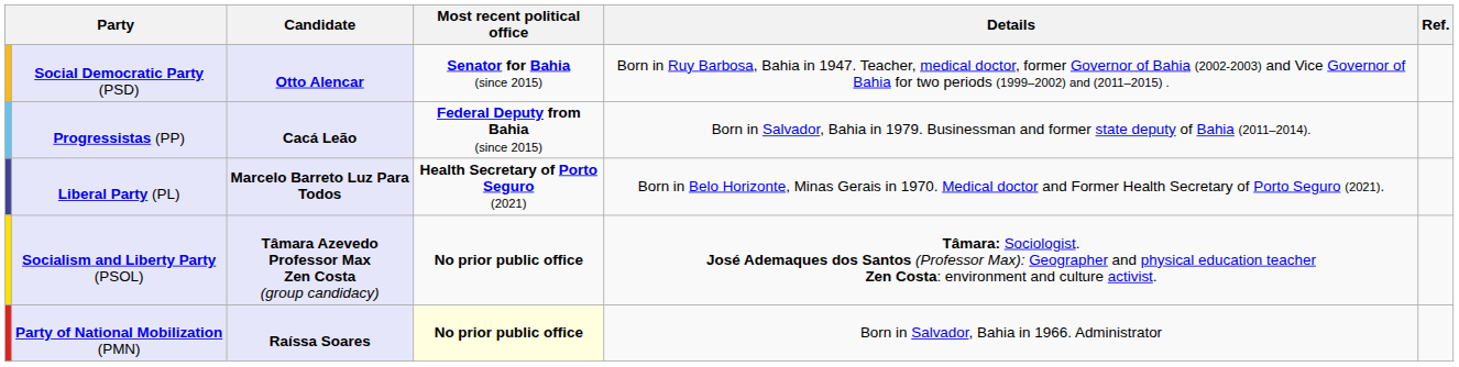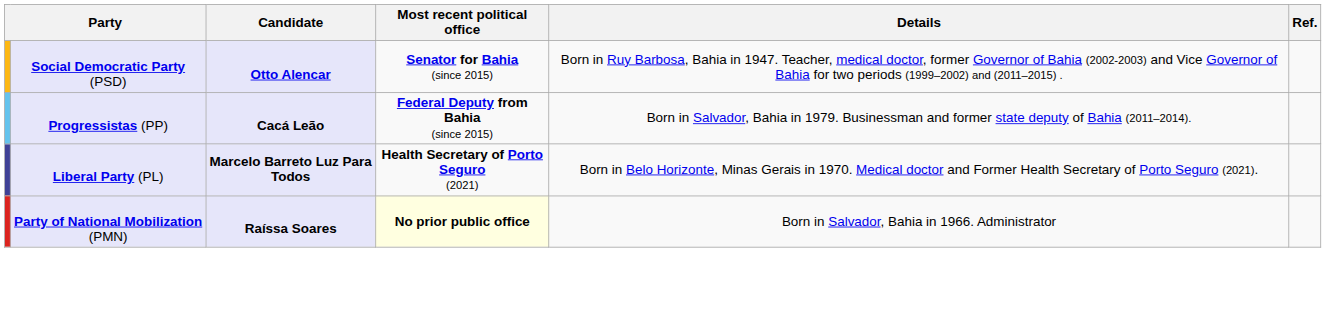- row: Socialism and Liberty Party (PSOL) | Tâmara Azevedo Professor Max Zen Costa (group candidacy) | No prior public office | Tâmara: Sociologist. José Ademaques dos Santos (Professor Max): Geographer and physical education teacher Zen Costa: environment and culture activist.
